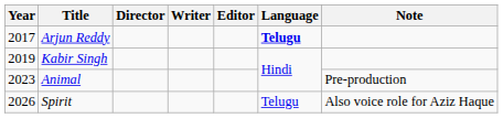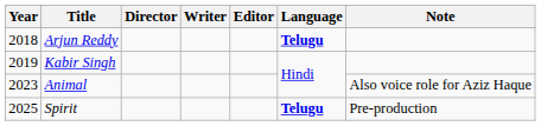Arjun Reddy | Year: 2017 -> 2018
Animal | Note: Pre-production -> Also voice role for Aziz Haque
Spirit | Year: 2026 -> 2025
Spirit | Language: normal -> bold
Spirit | Note: Also voice role for Aziz Haque -> Pre-production
